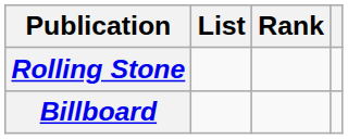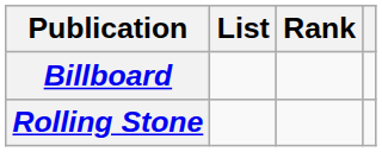rows swapped: Billboard <-> Rolling Stone
